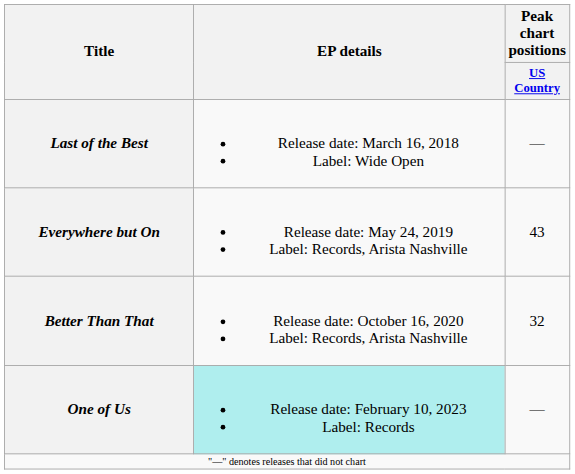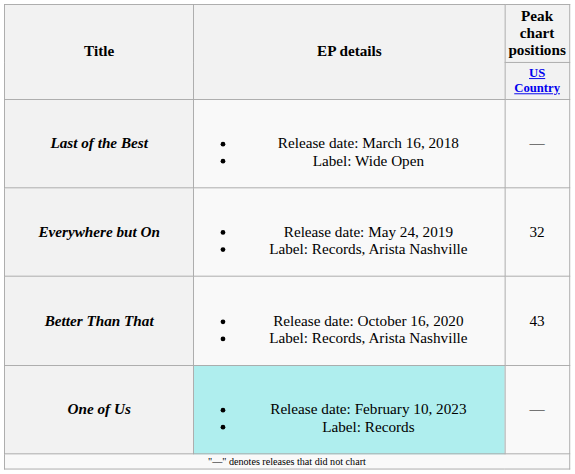Everywhere but On | Peak chart positions / US Country: 43 -> 32
Better Than That | Peak chart positions / US Country: 32 -> 43
